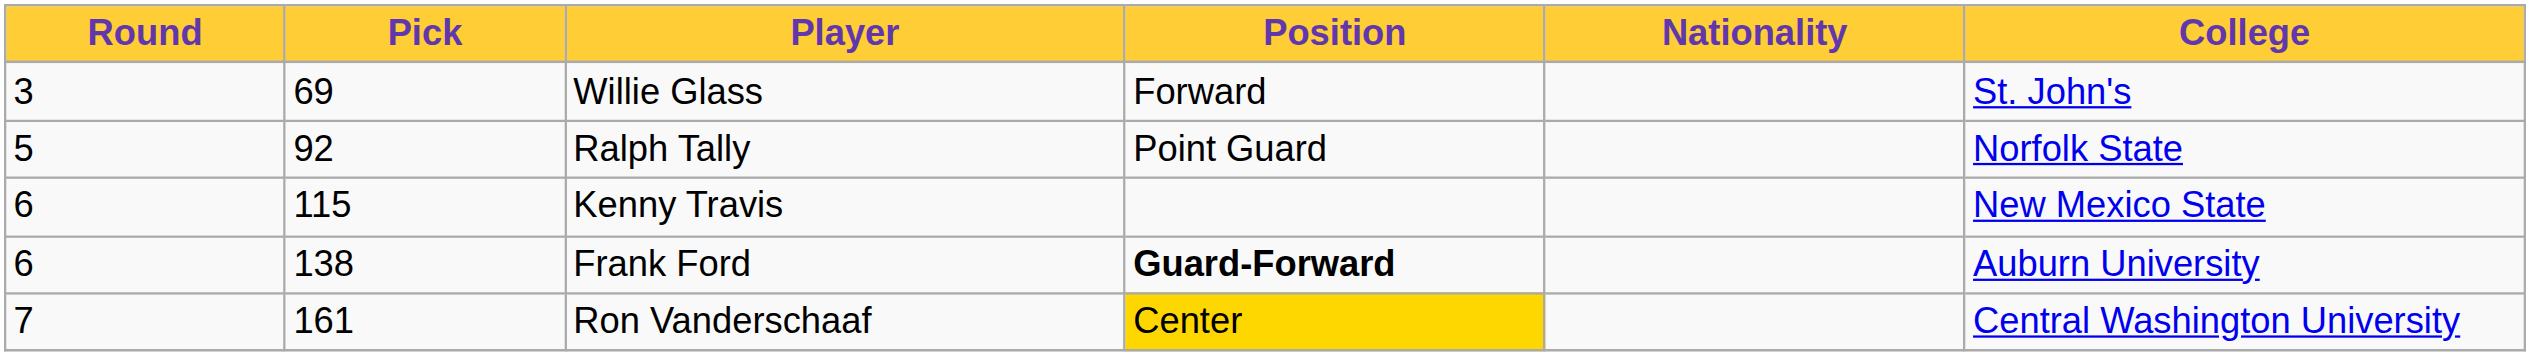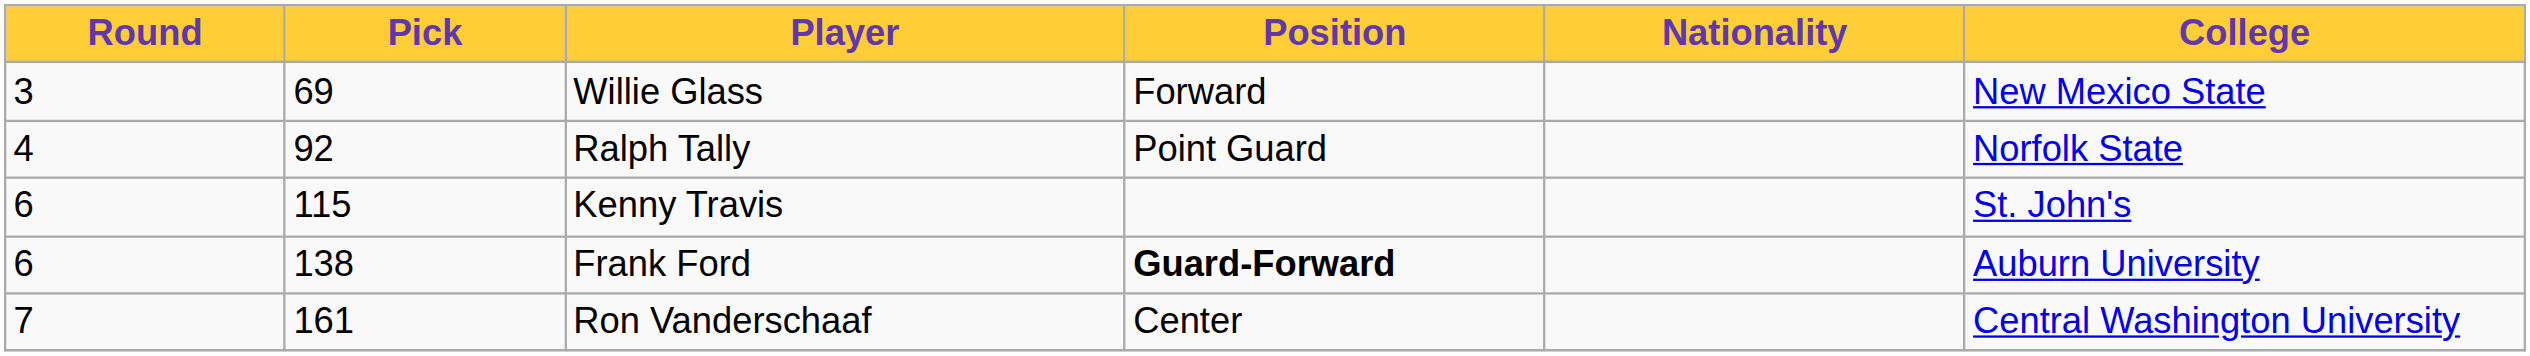Willie Glass | College: St. John's -> New Mexico State
Ralph Tally | Round: 5 -> 4
Kenny Travis | College: New Mexico State -> St. John's
Ron Vanderschaaf | Position: gold background -> no background
